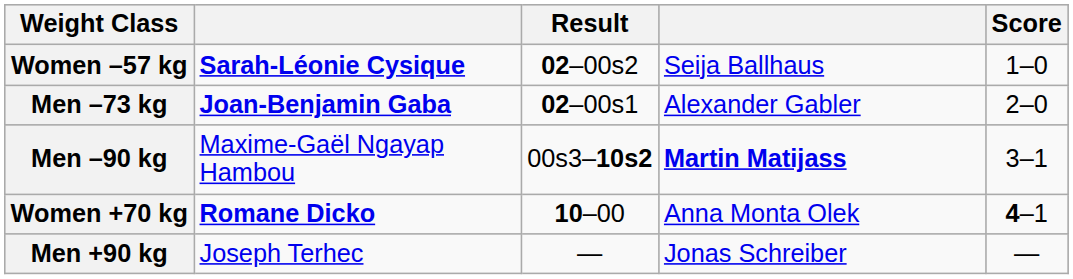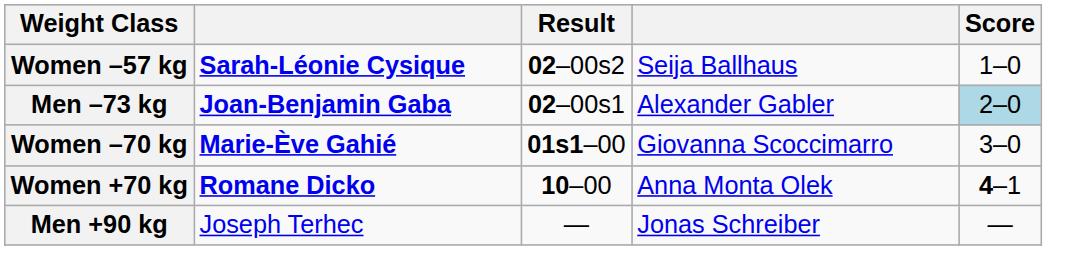Men –73 kg | Score: no background -> lightblue background
+ row: Women –70 kg | Marie-Ève Gahié | 01s1–00 | Giovanna Scoccimarro | 3–0
- row: Men –90 kg | Maxime-Gaël Ngayap Hambou | 00s3–10s2 | Martin Matijass | 3–1
